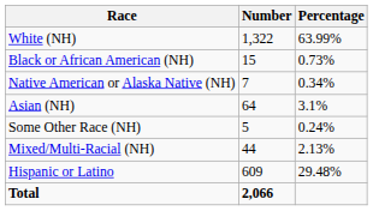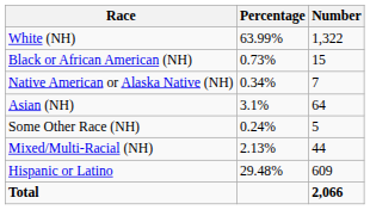columns swapped: Number <-> Percentage
